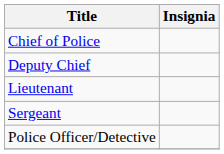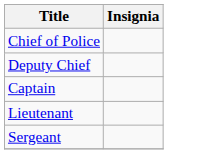+ row: Captain
- row: Police Officer/Detective
